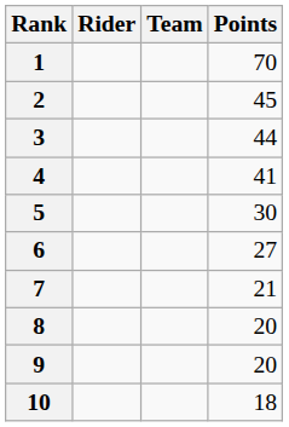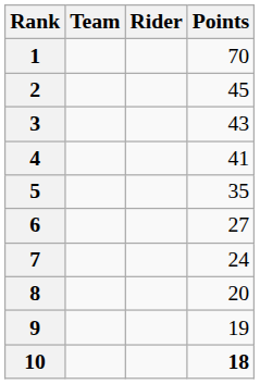columns swapped: Rider <-> Team
3 | Points: 44 -> 43
5 | Points: 30 -> 35
7 | Points: 21 -> 24
9 | Points: 20 -> 19
10 | Points: normal -> bold
